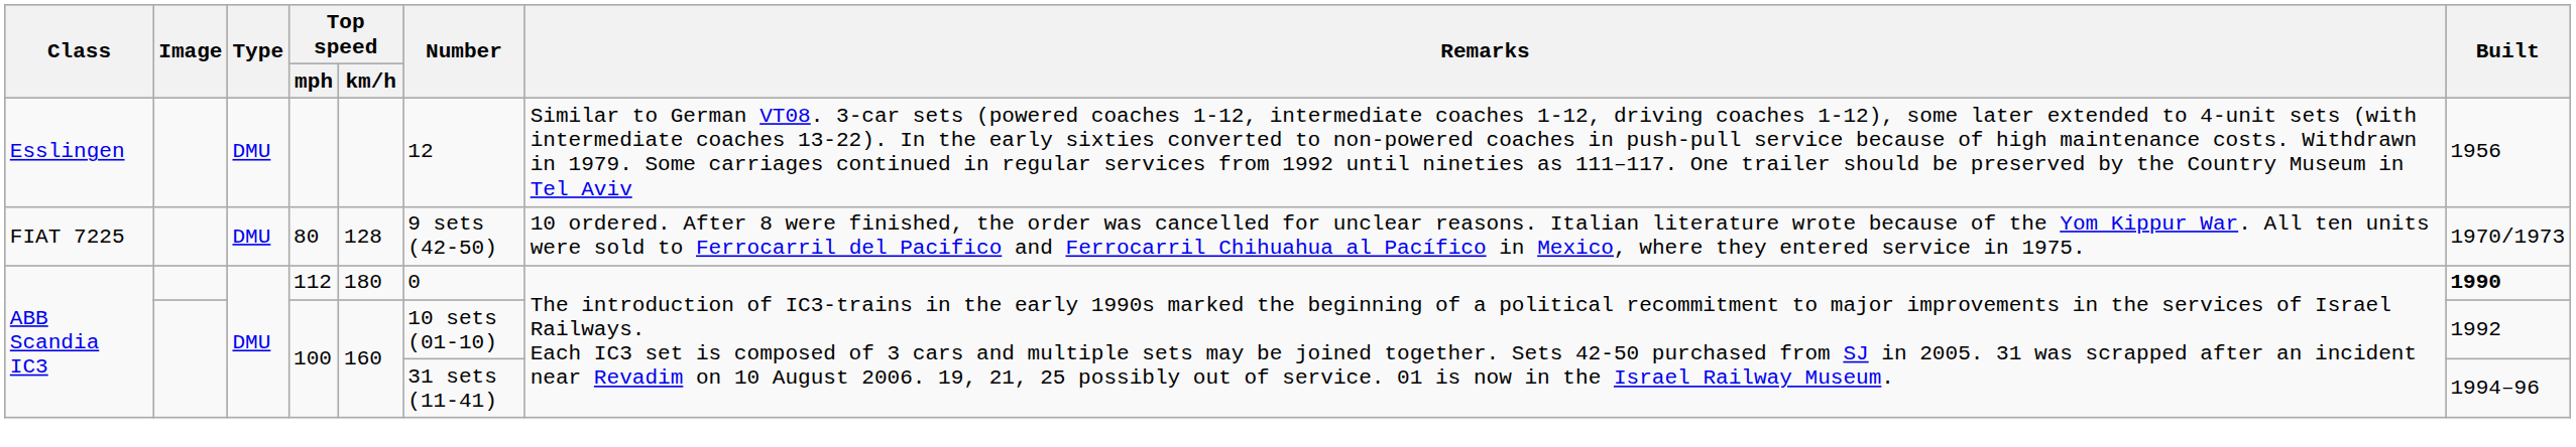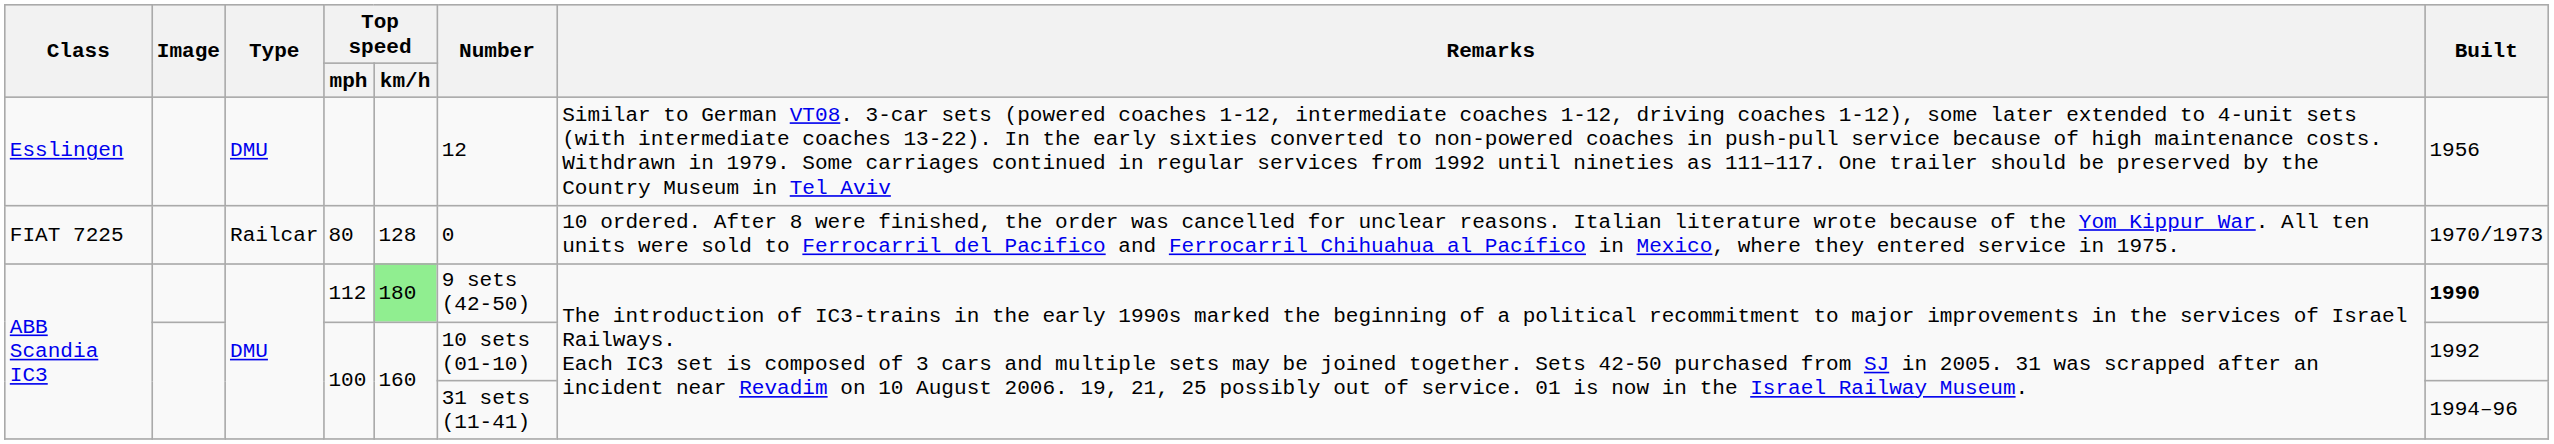80 | Type: DMU -> Railcar
80 | Number: 9 sets (42-50) -> 0
112 | Top speed / km/h: no background -> lightgreen background
112 | Number: 0 -> 9 sets (42-50)
